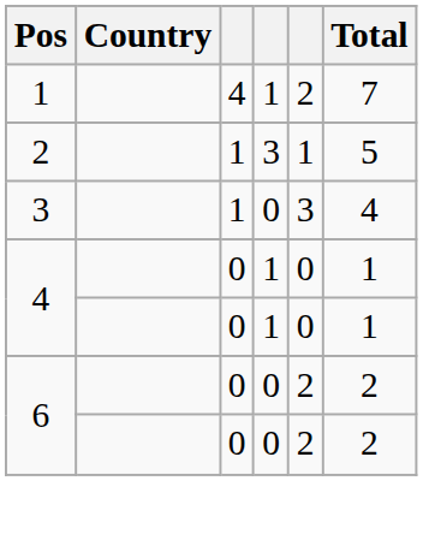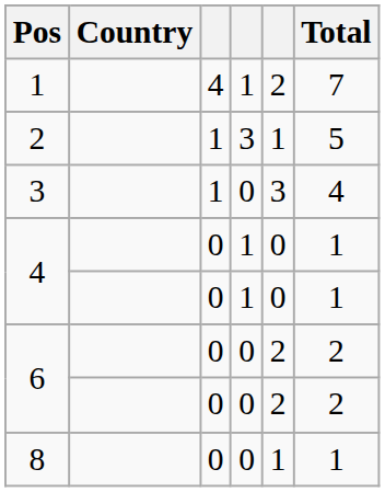+ row: 8 | 0 | 0 | 1 | 1
